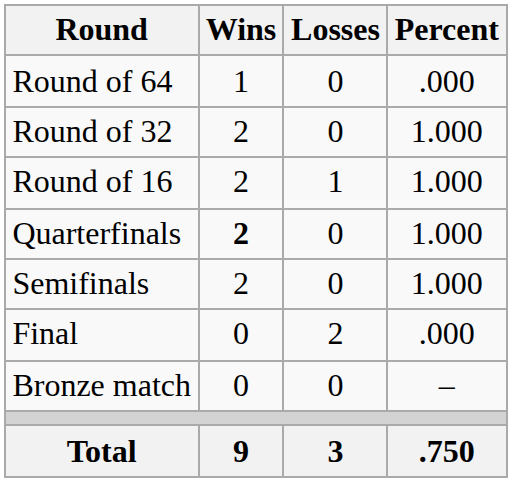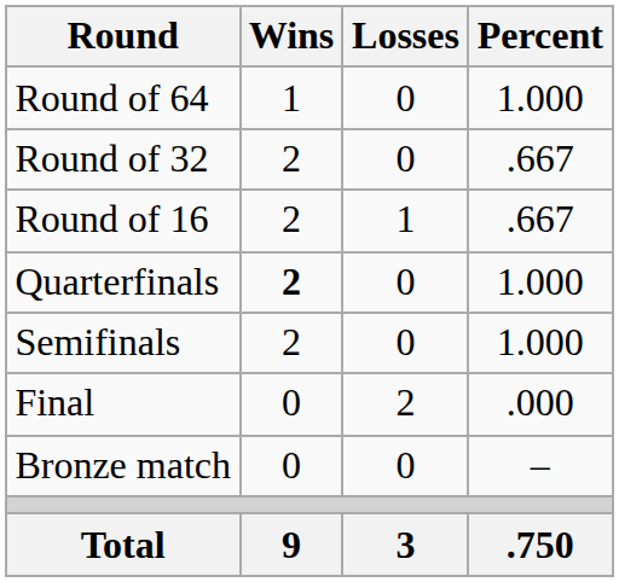Round of 64 | Percent: .000 -> 1.000
Round of 32 | Percent: 1.000 -> .667
Round of 16 | Percent: 1.000 -> .667
